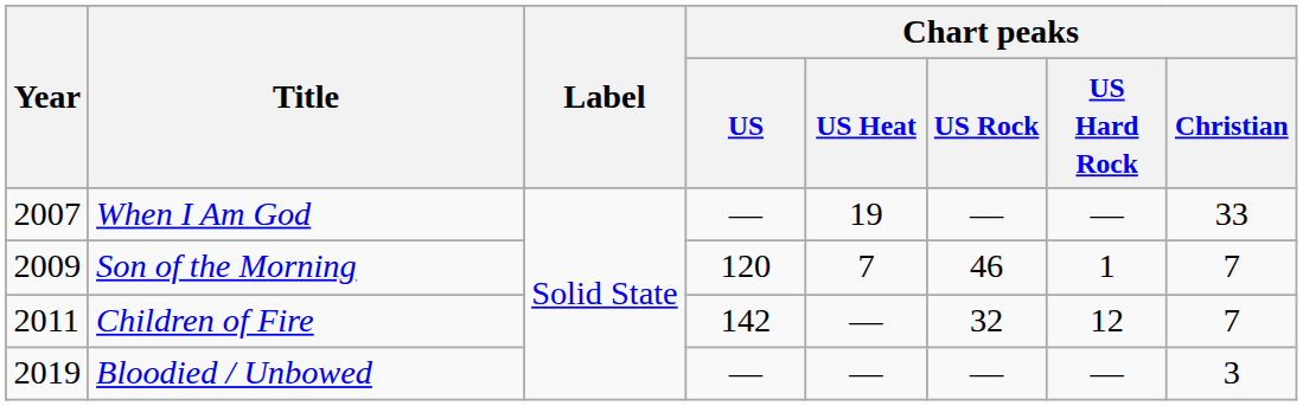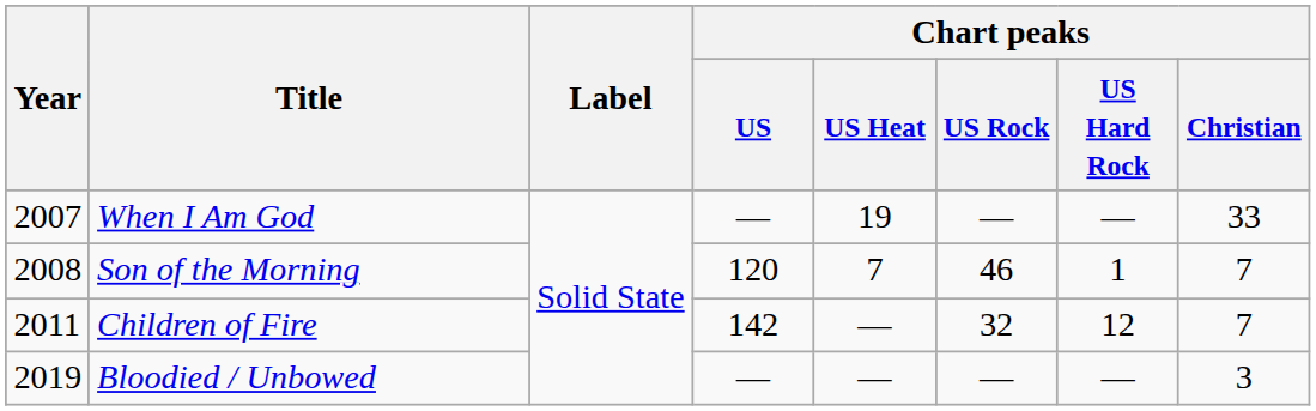Son of the Morning | Year: 2009 -> 2008
